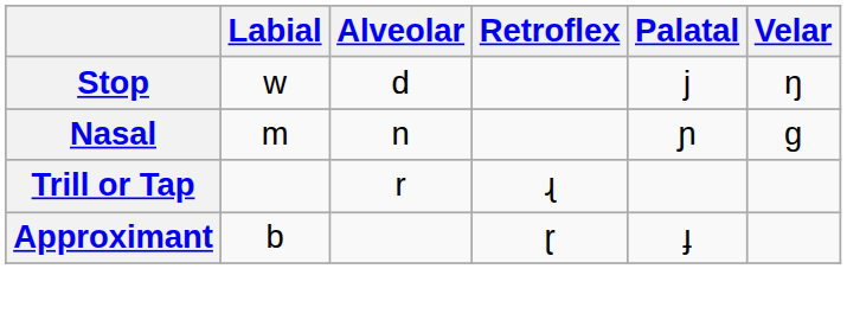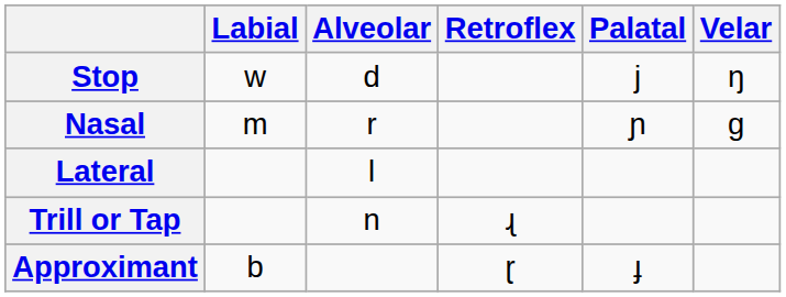Nasal | Alveolar: n -> r
+ row: Lateral | l
Trill or Tap | Alveolar: r -> n
